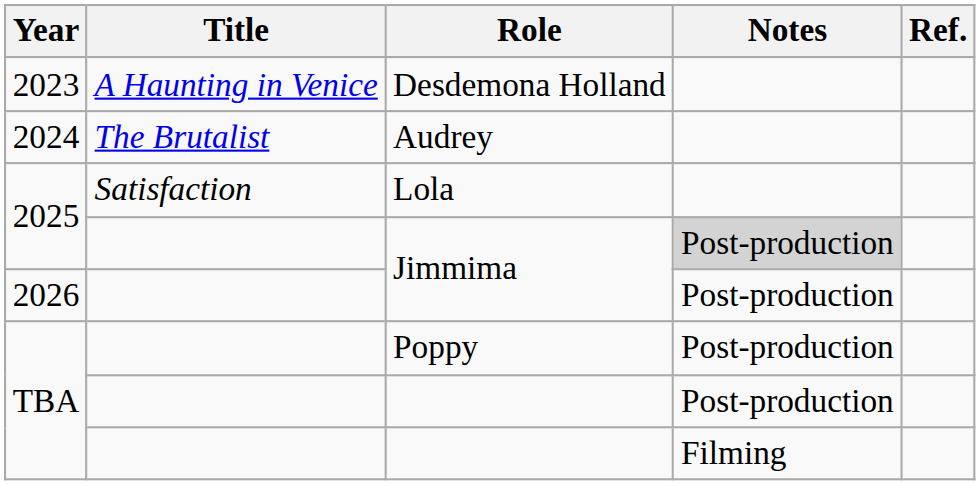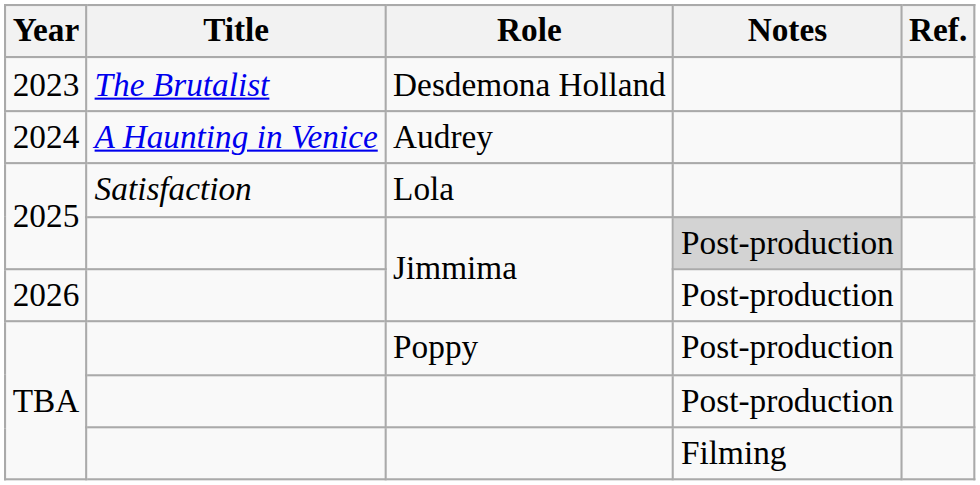Desdemona Holland | Title: A Haunting in Venice -> The Brutalist
Audrey | Title: The Brutalist -> A Haunting in Venice
